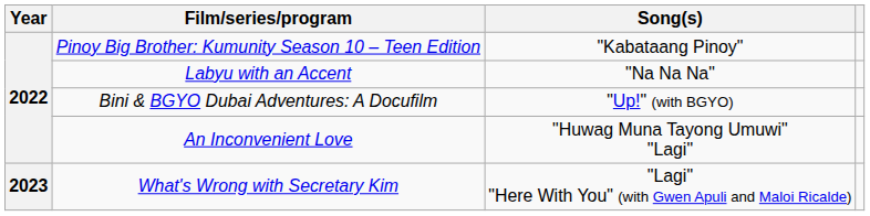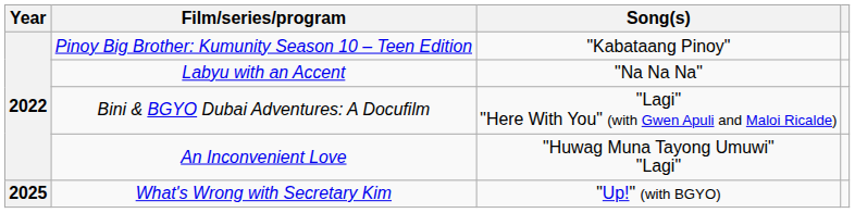Bini & BGYO Dubai Adventures: A Docufilm | Song(s): "Up!" (with BGYO) -> "Lagi" "Here With You" (with Gwen Apuli and Maloi Ricalde)
What's Wrong with Secretary Kim | Year: 2023 -> 2025
What's Wrong with Secretary Kim | Song(s): "Lagi" "Here With You" (with Gwen Apuli and Maloi Ricalde) -> "Up!" (with BGYO)
